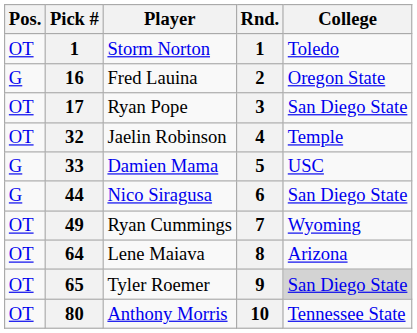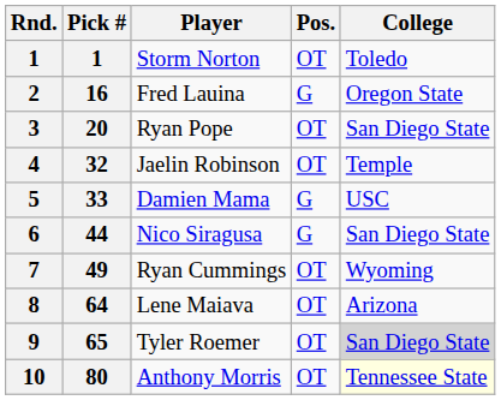columns swapped: Rnd. <-> Pos.
Ryan Pope | Pick #: 17 -> 20
Anthony Morris | College: no background -> lightyellow background
